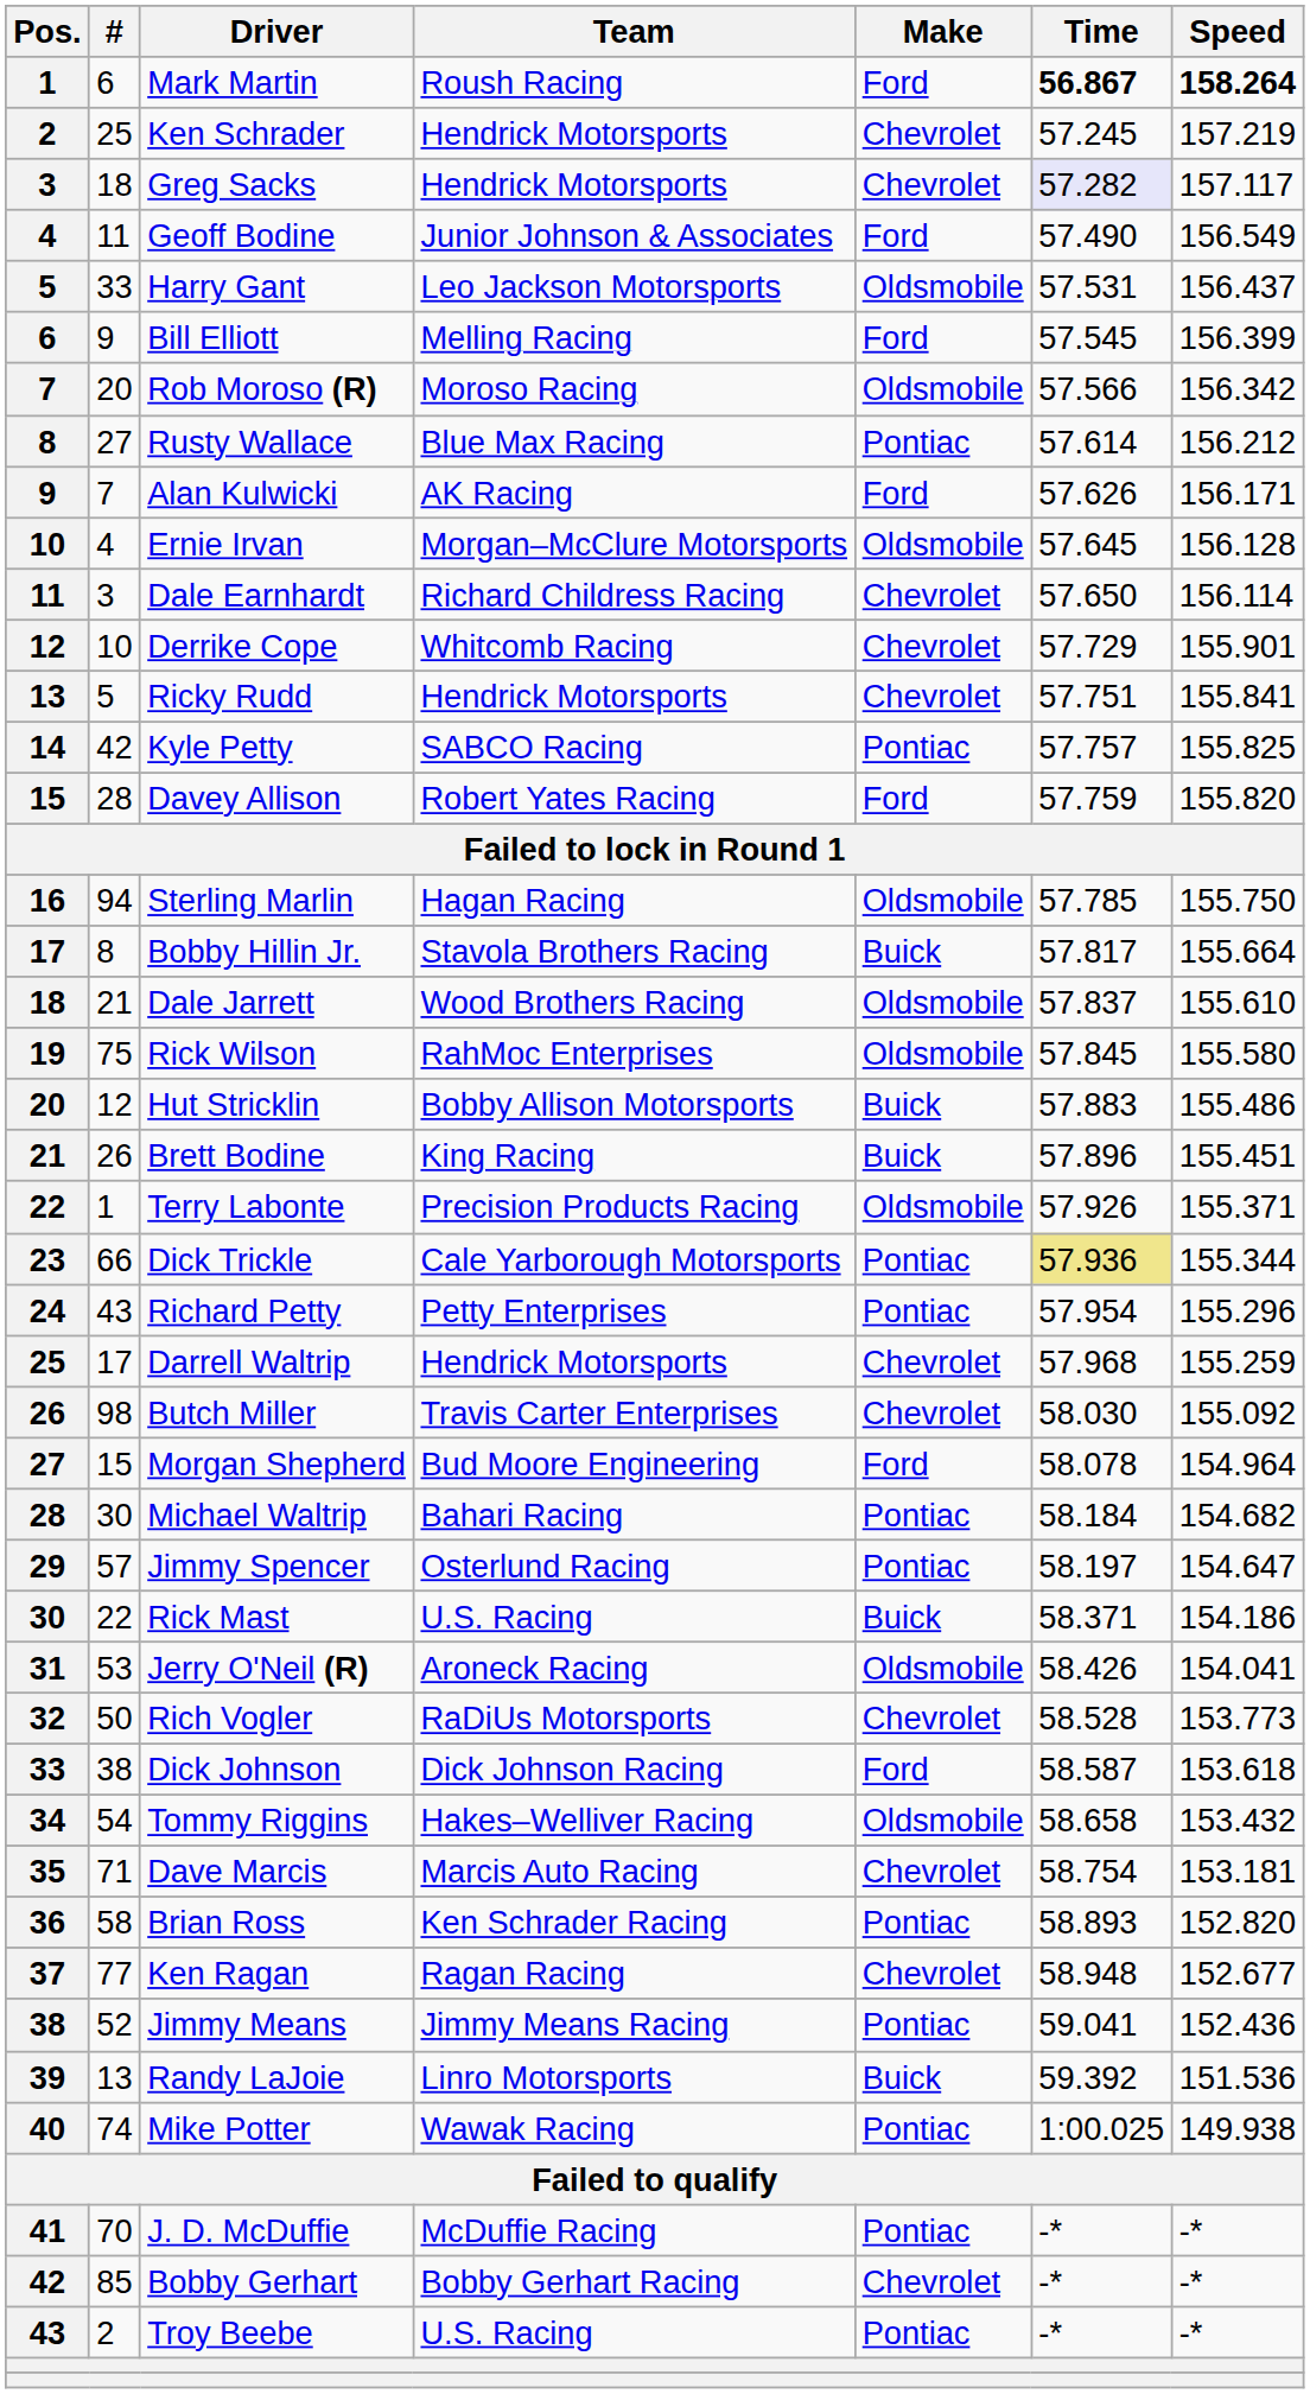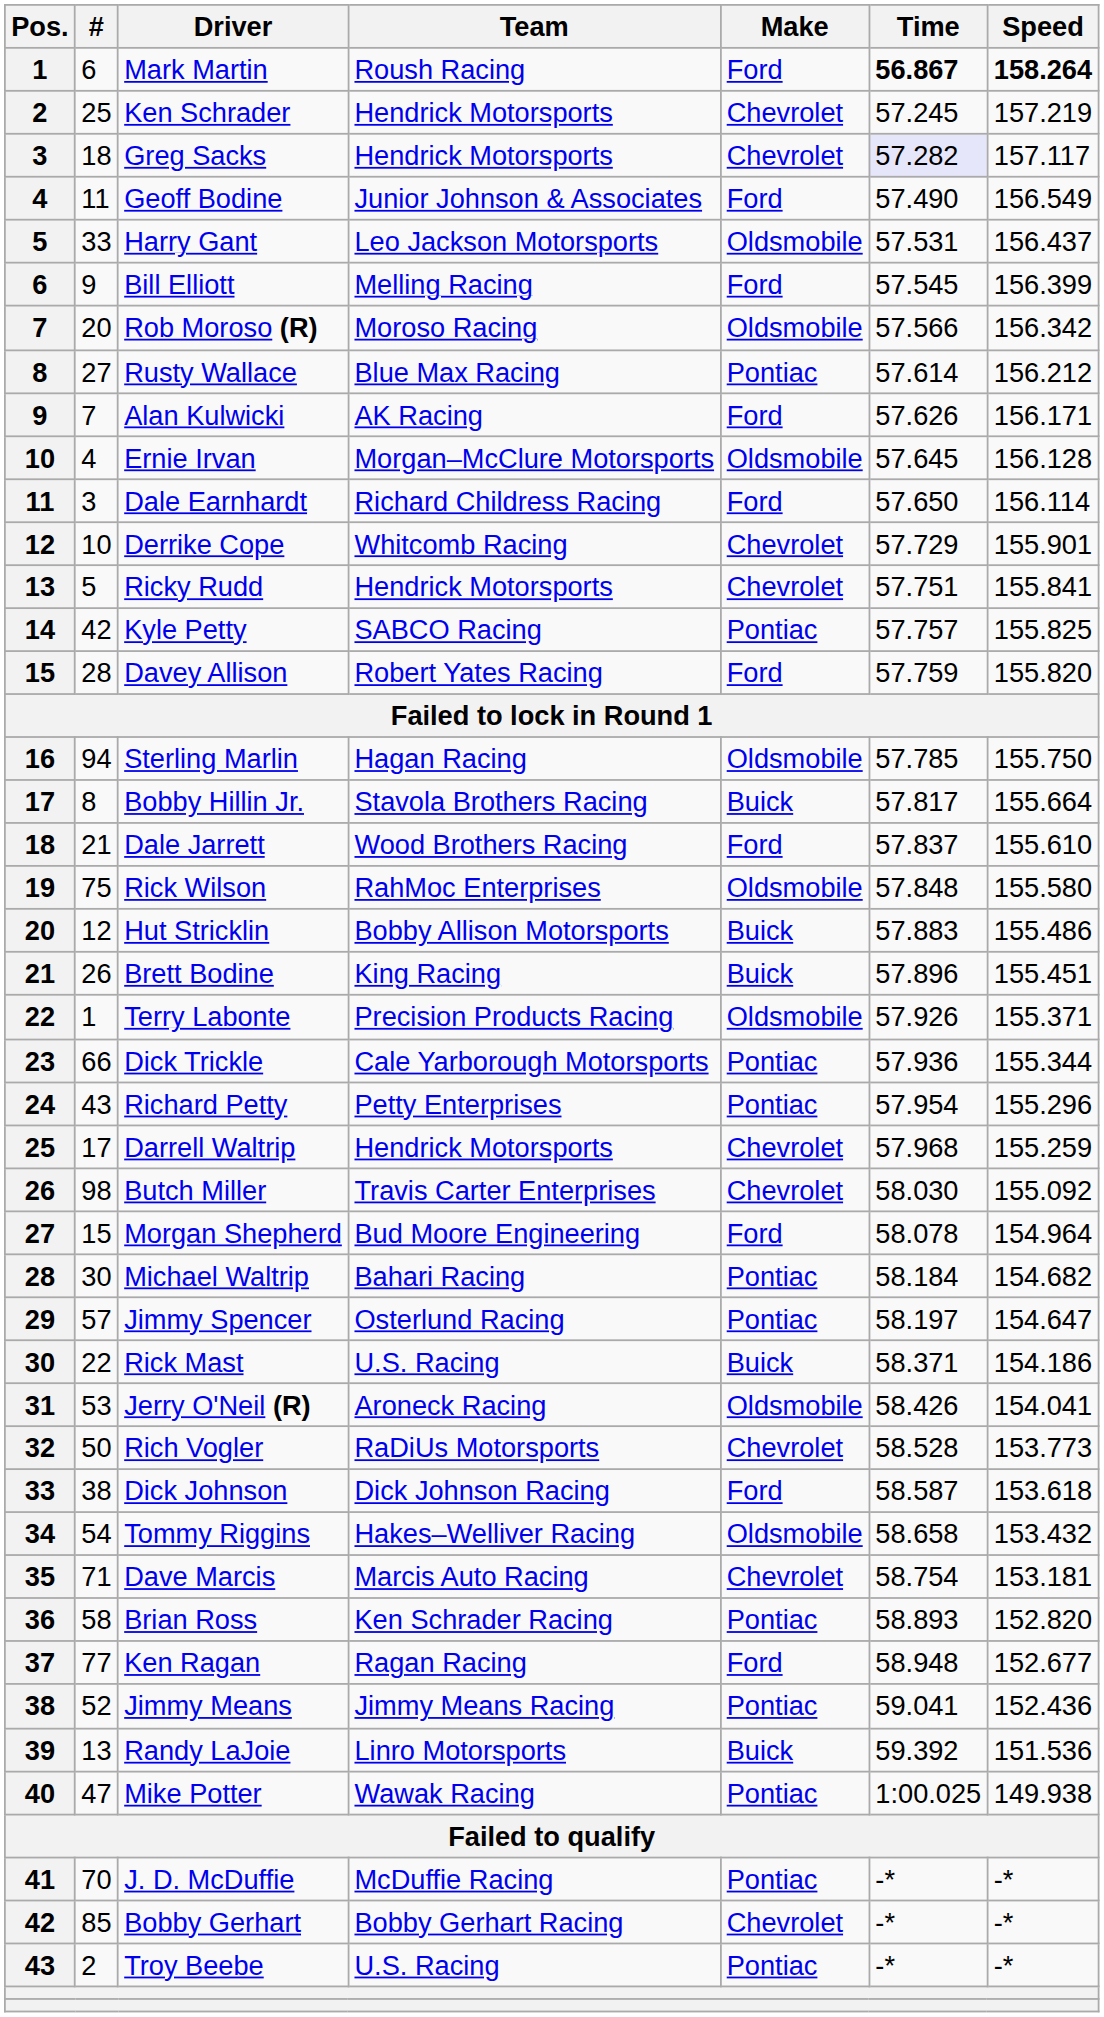Dale Earnhardt | Make: Chevrolet -> Ford
Dale Jarrett | Make: Oldsmobile -> Ford
Rick Wilson | Time: 57.845 -> 57.848
Dick Trickle | Time: khaki background -> no background
Ken Ragan | Make: Chevrolet -> Ford
Mike Potter | #: 74 -> 47
